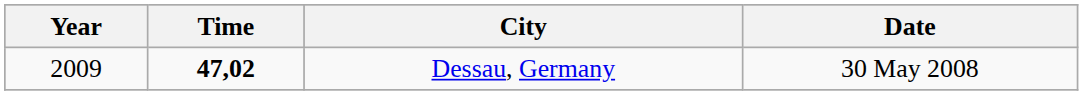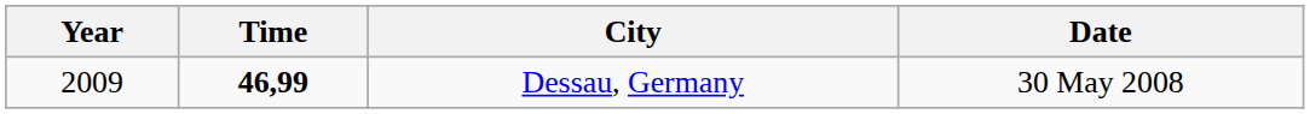Dessau, Germany | Time: 47,02 -> 46,99
